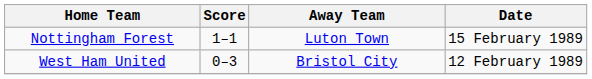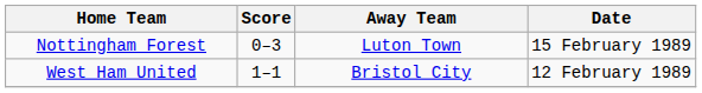Nottingham Forest | Score: 1–1 -> 0–3
West Ham United | Score: 0–3 -> 1–1
